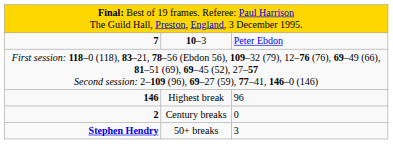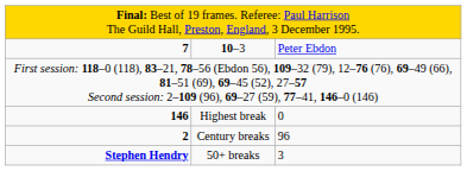Highest break | column 3: 96 -> 0
Century breaks | column 3: 0 -> 96
